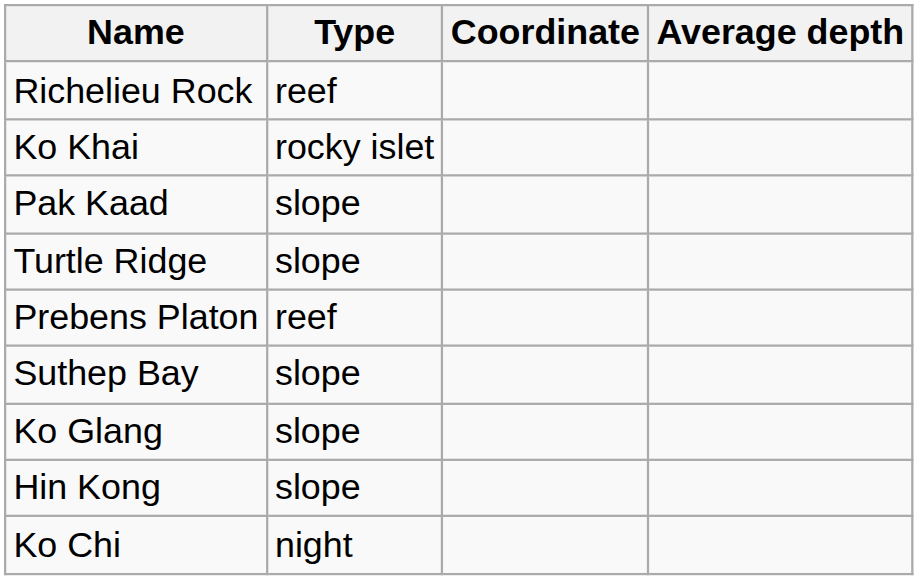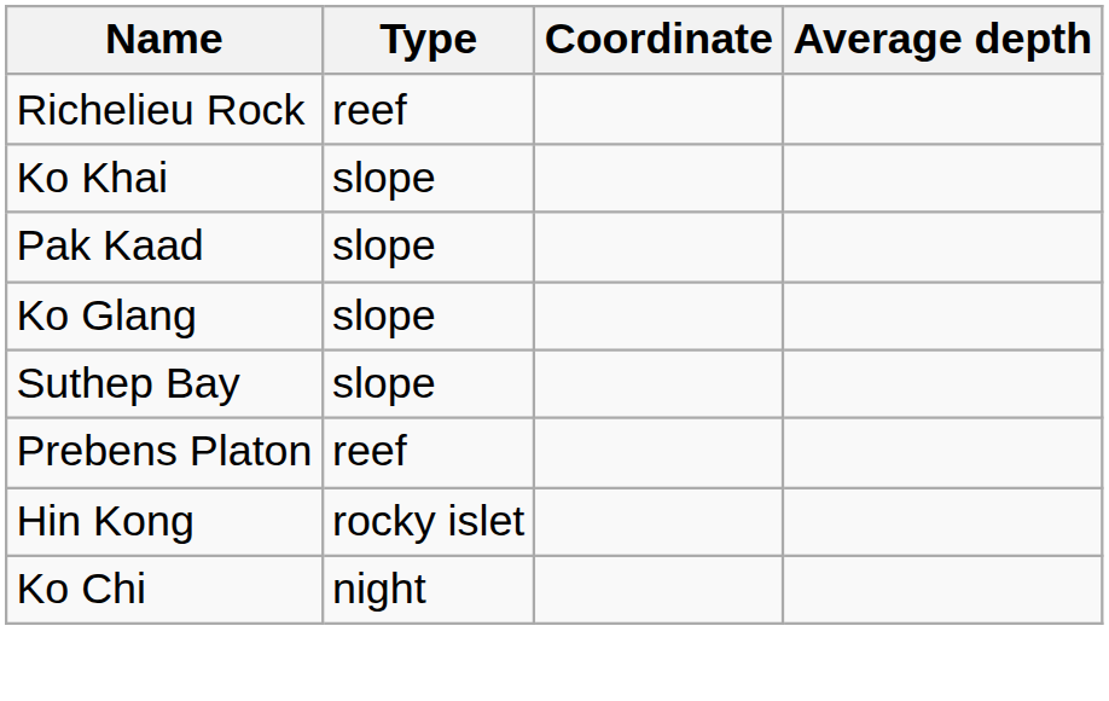Ko Khai | Type: rocky islet -> slope
- row: Turtle Ridge | slope
rows swapped: Prebens Platon <-> Ko Glang
Hin Kong | Type: slope -> rocky islet
